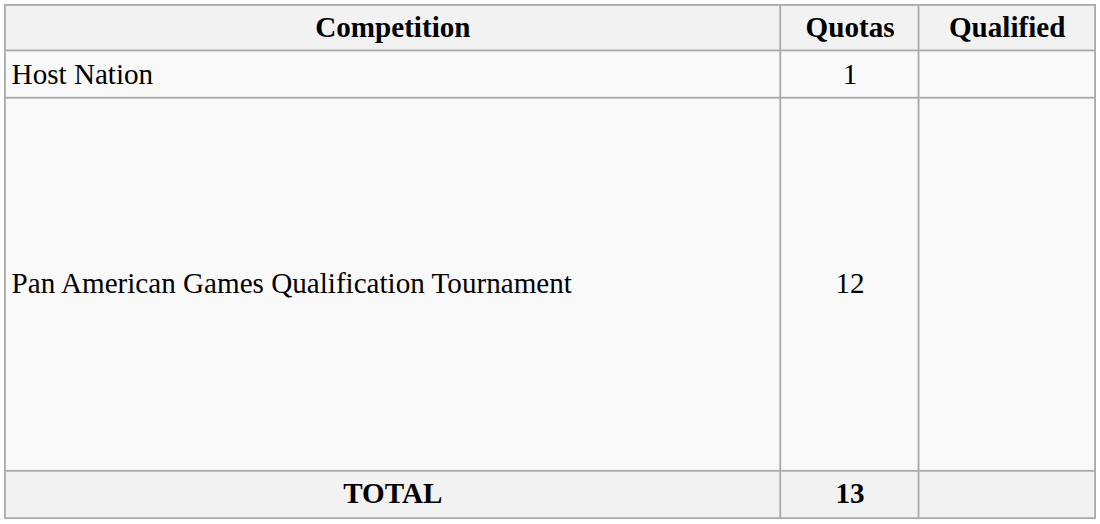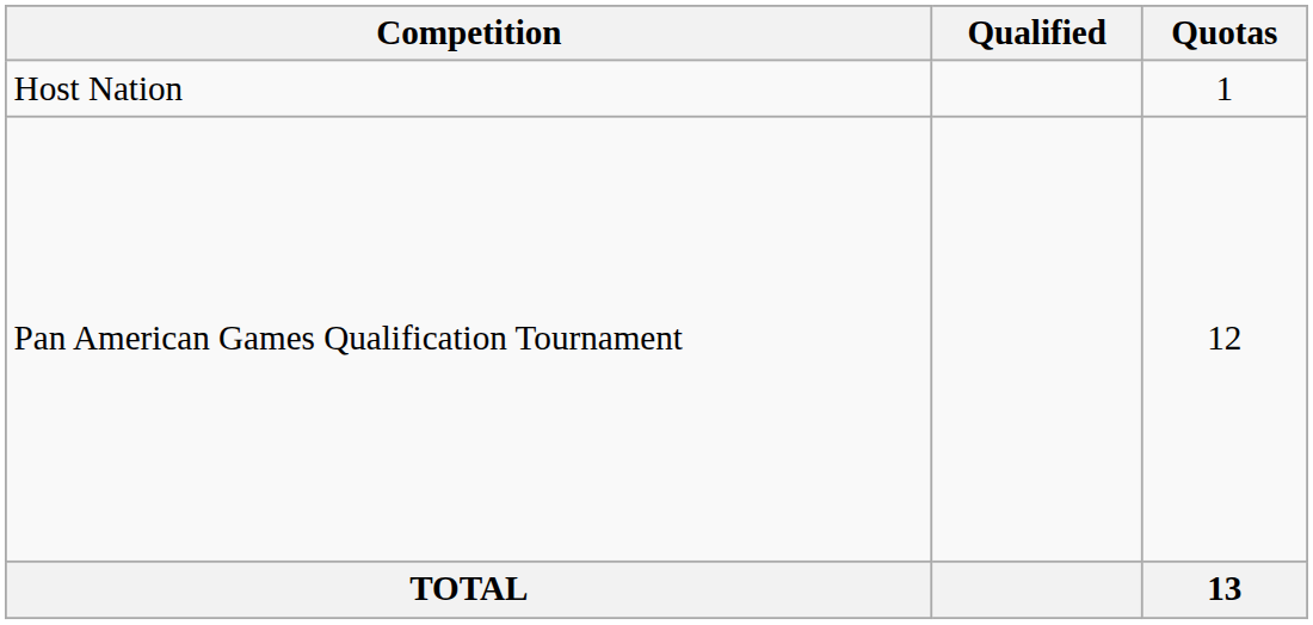columns swapped: Quotas <-> Qualified
